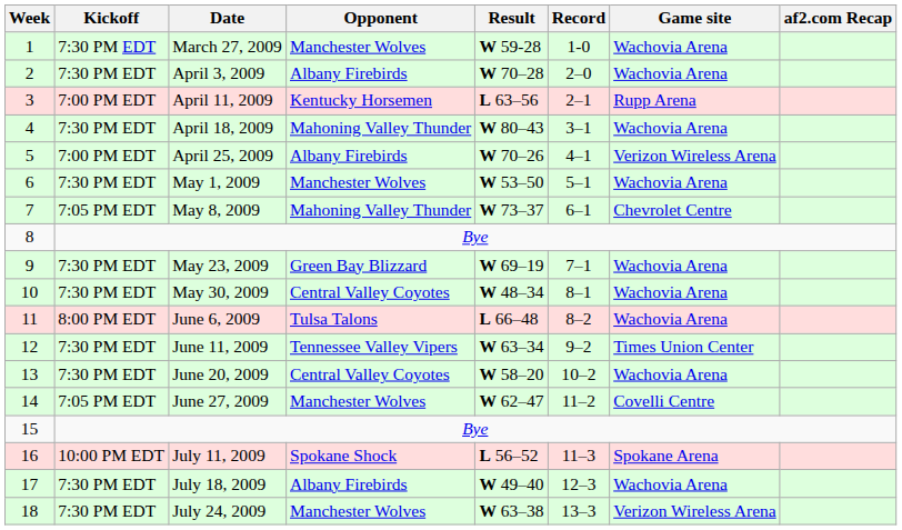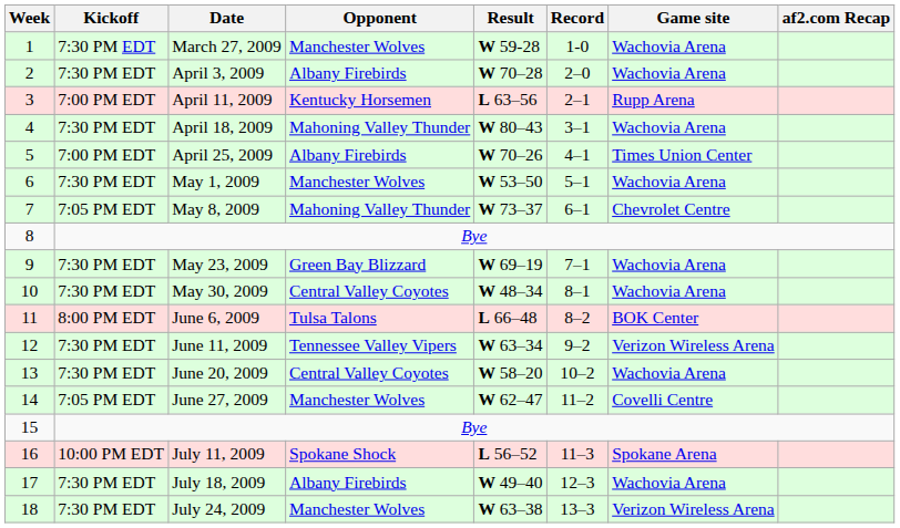April 25, 2009 | Game site: Verizon Wireless Arena -> Times Union Center
June 6, 2009 | Game site: Wachovia Arena -> BOK Center
June 11, 2009 | Game site: Times Union Center -> Verizon Wireless Arena
